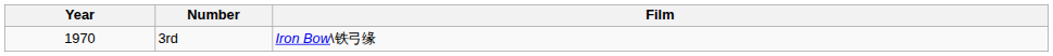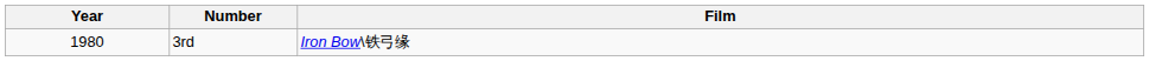3rd | Year: 1970 -> 1980
